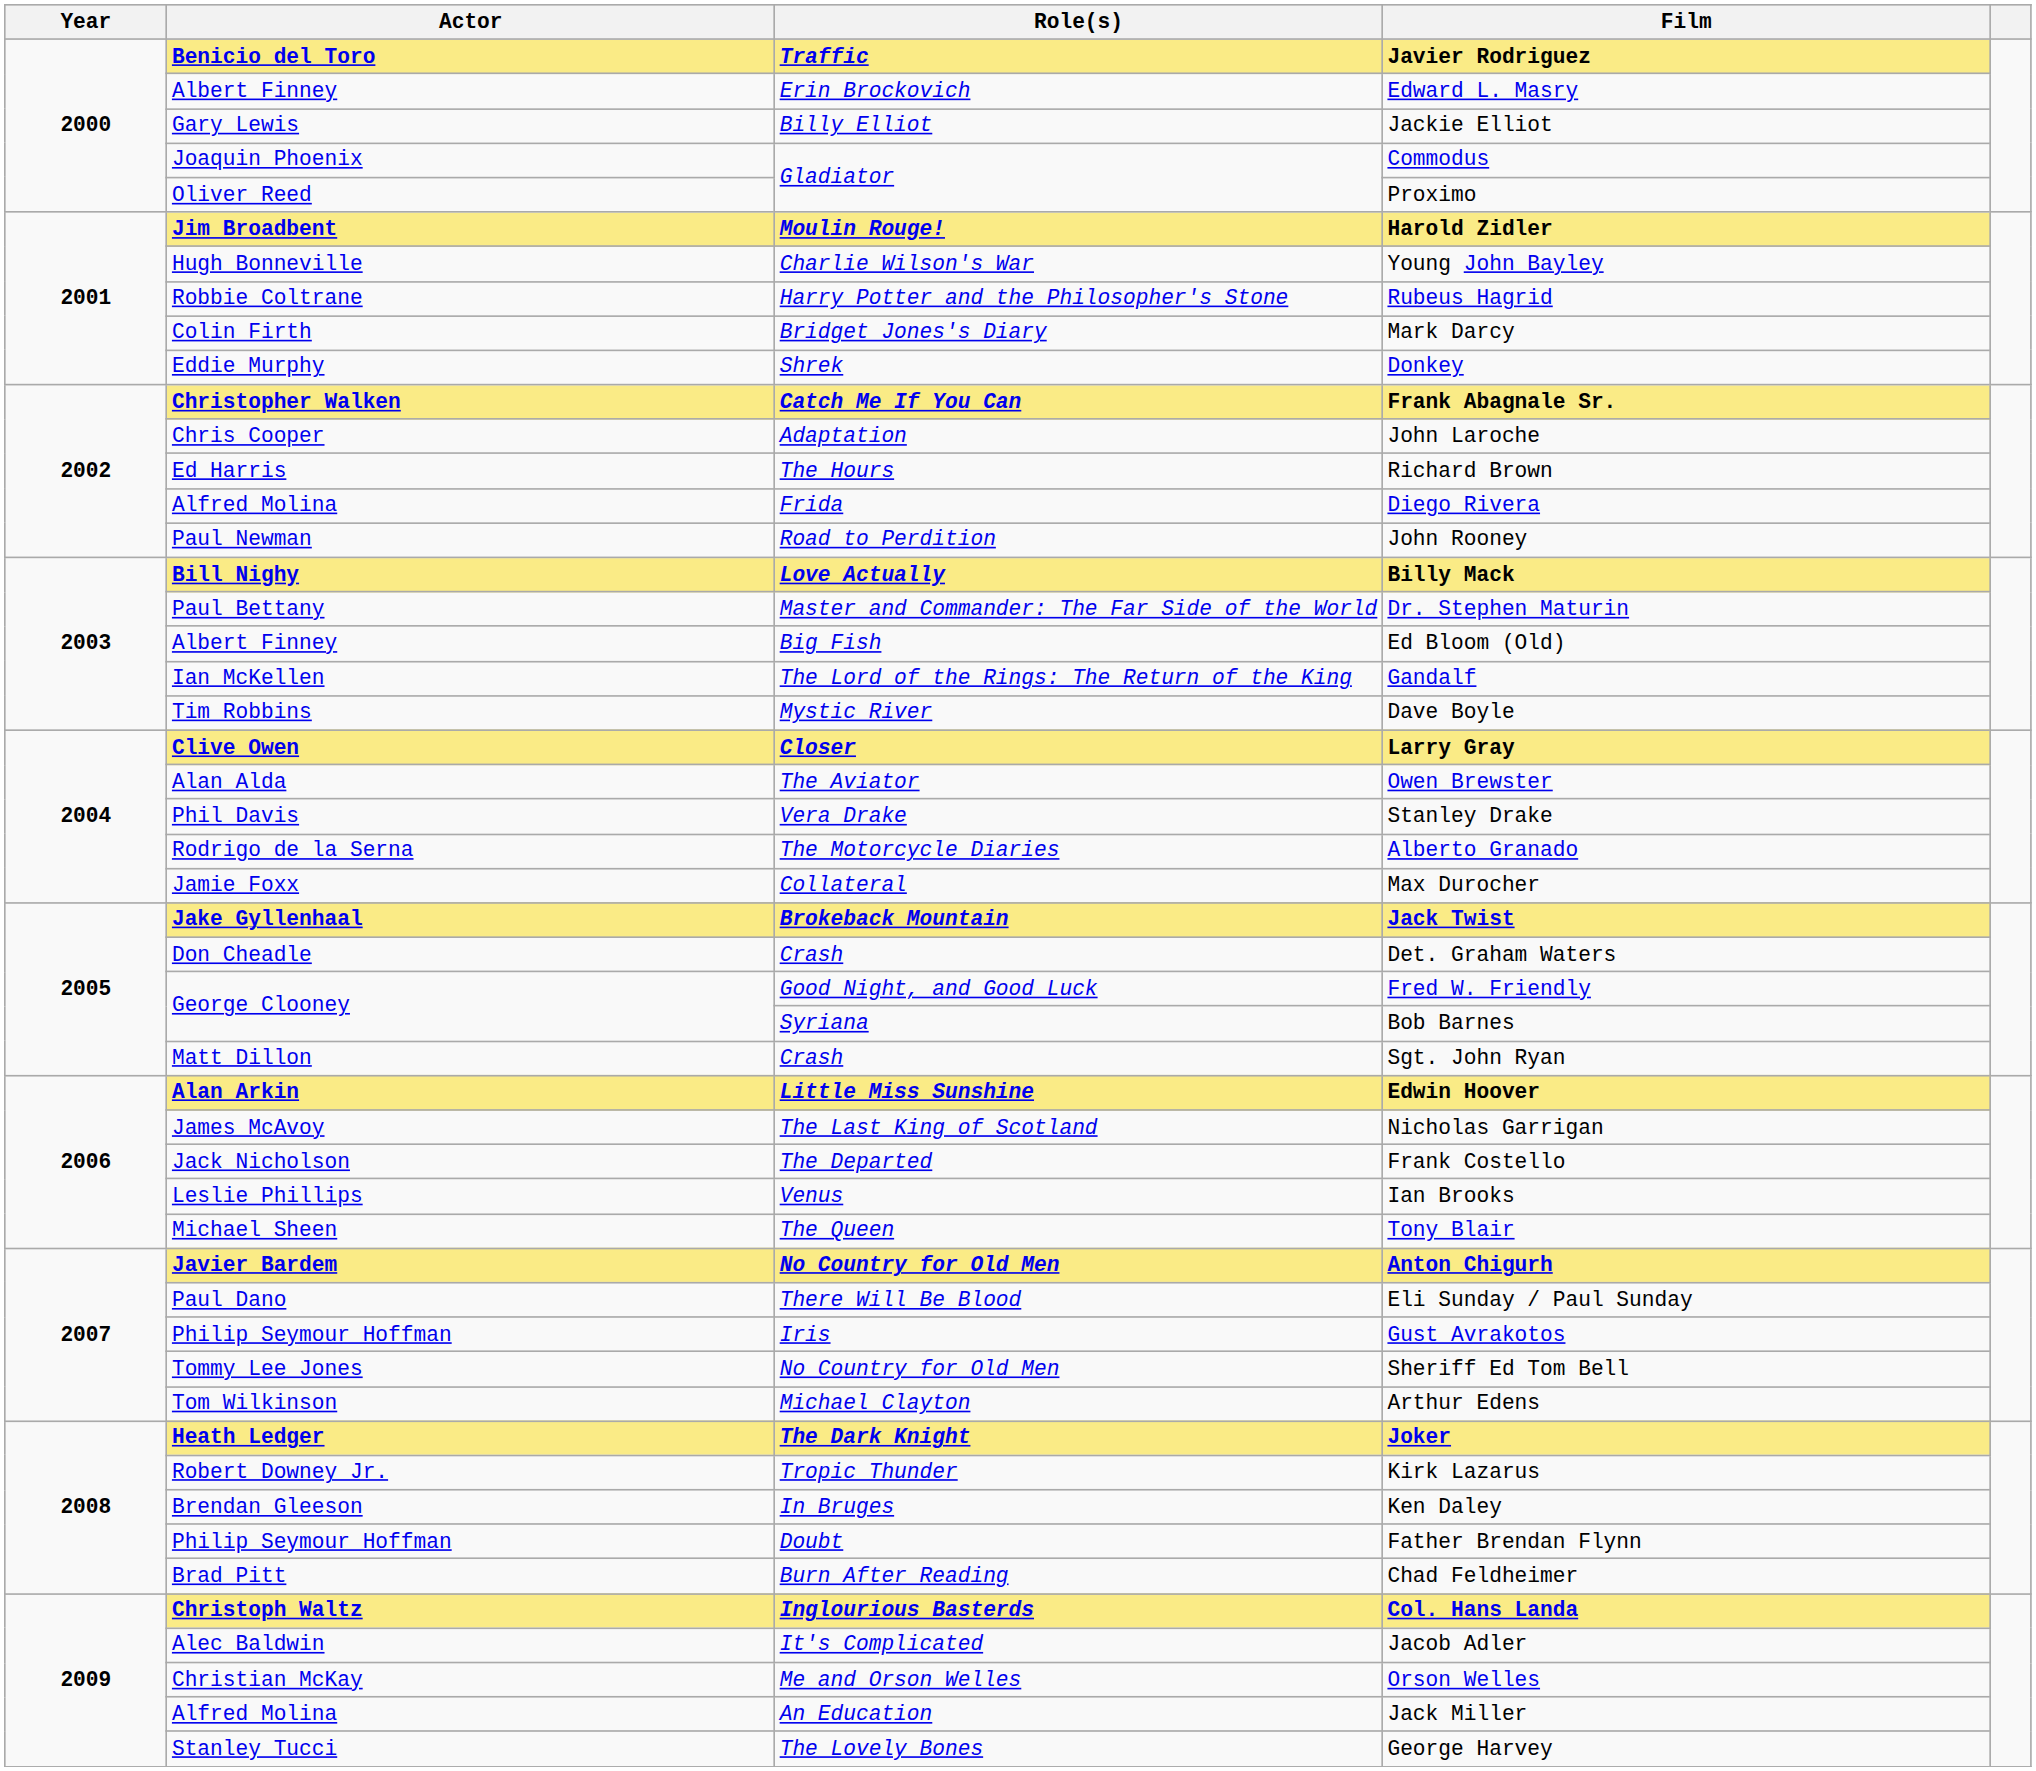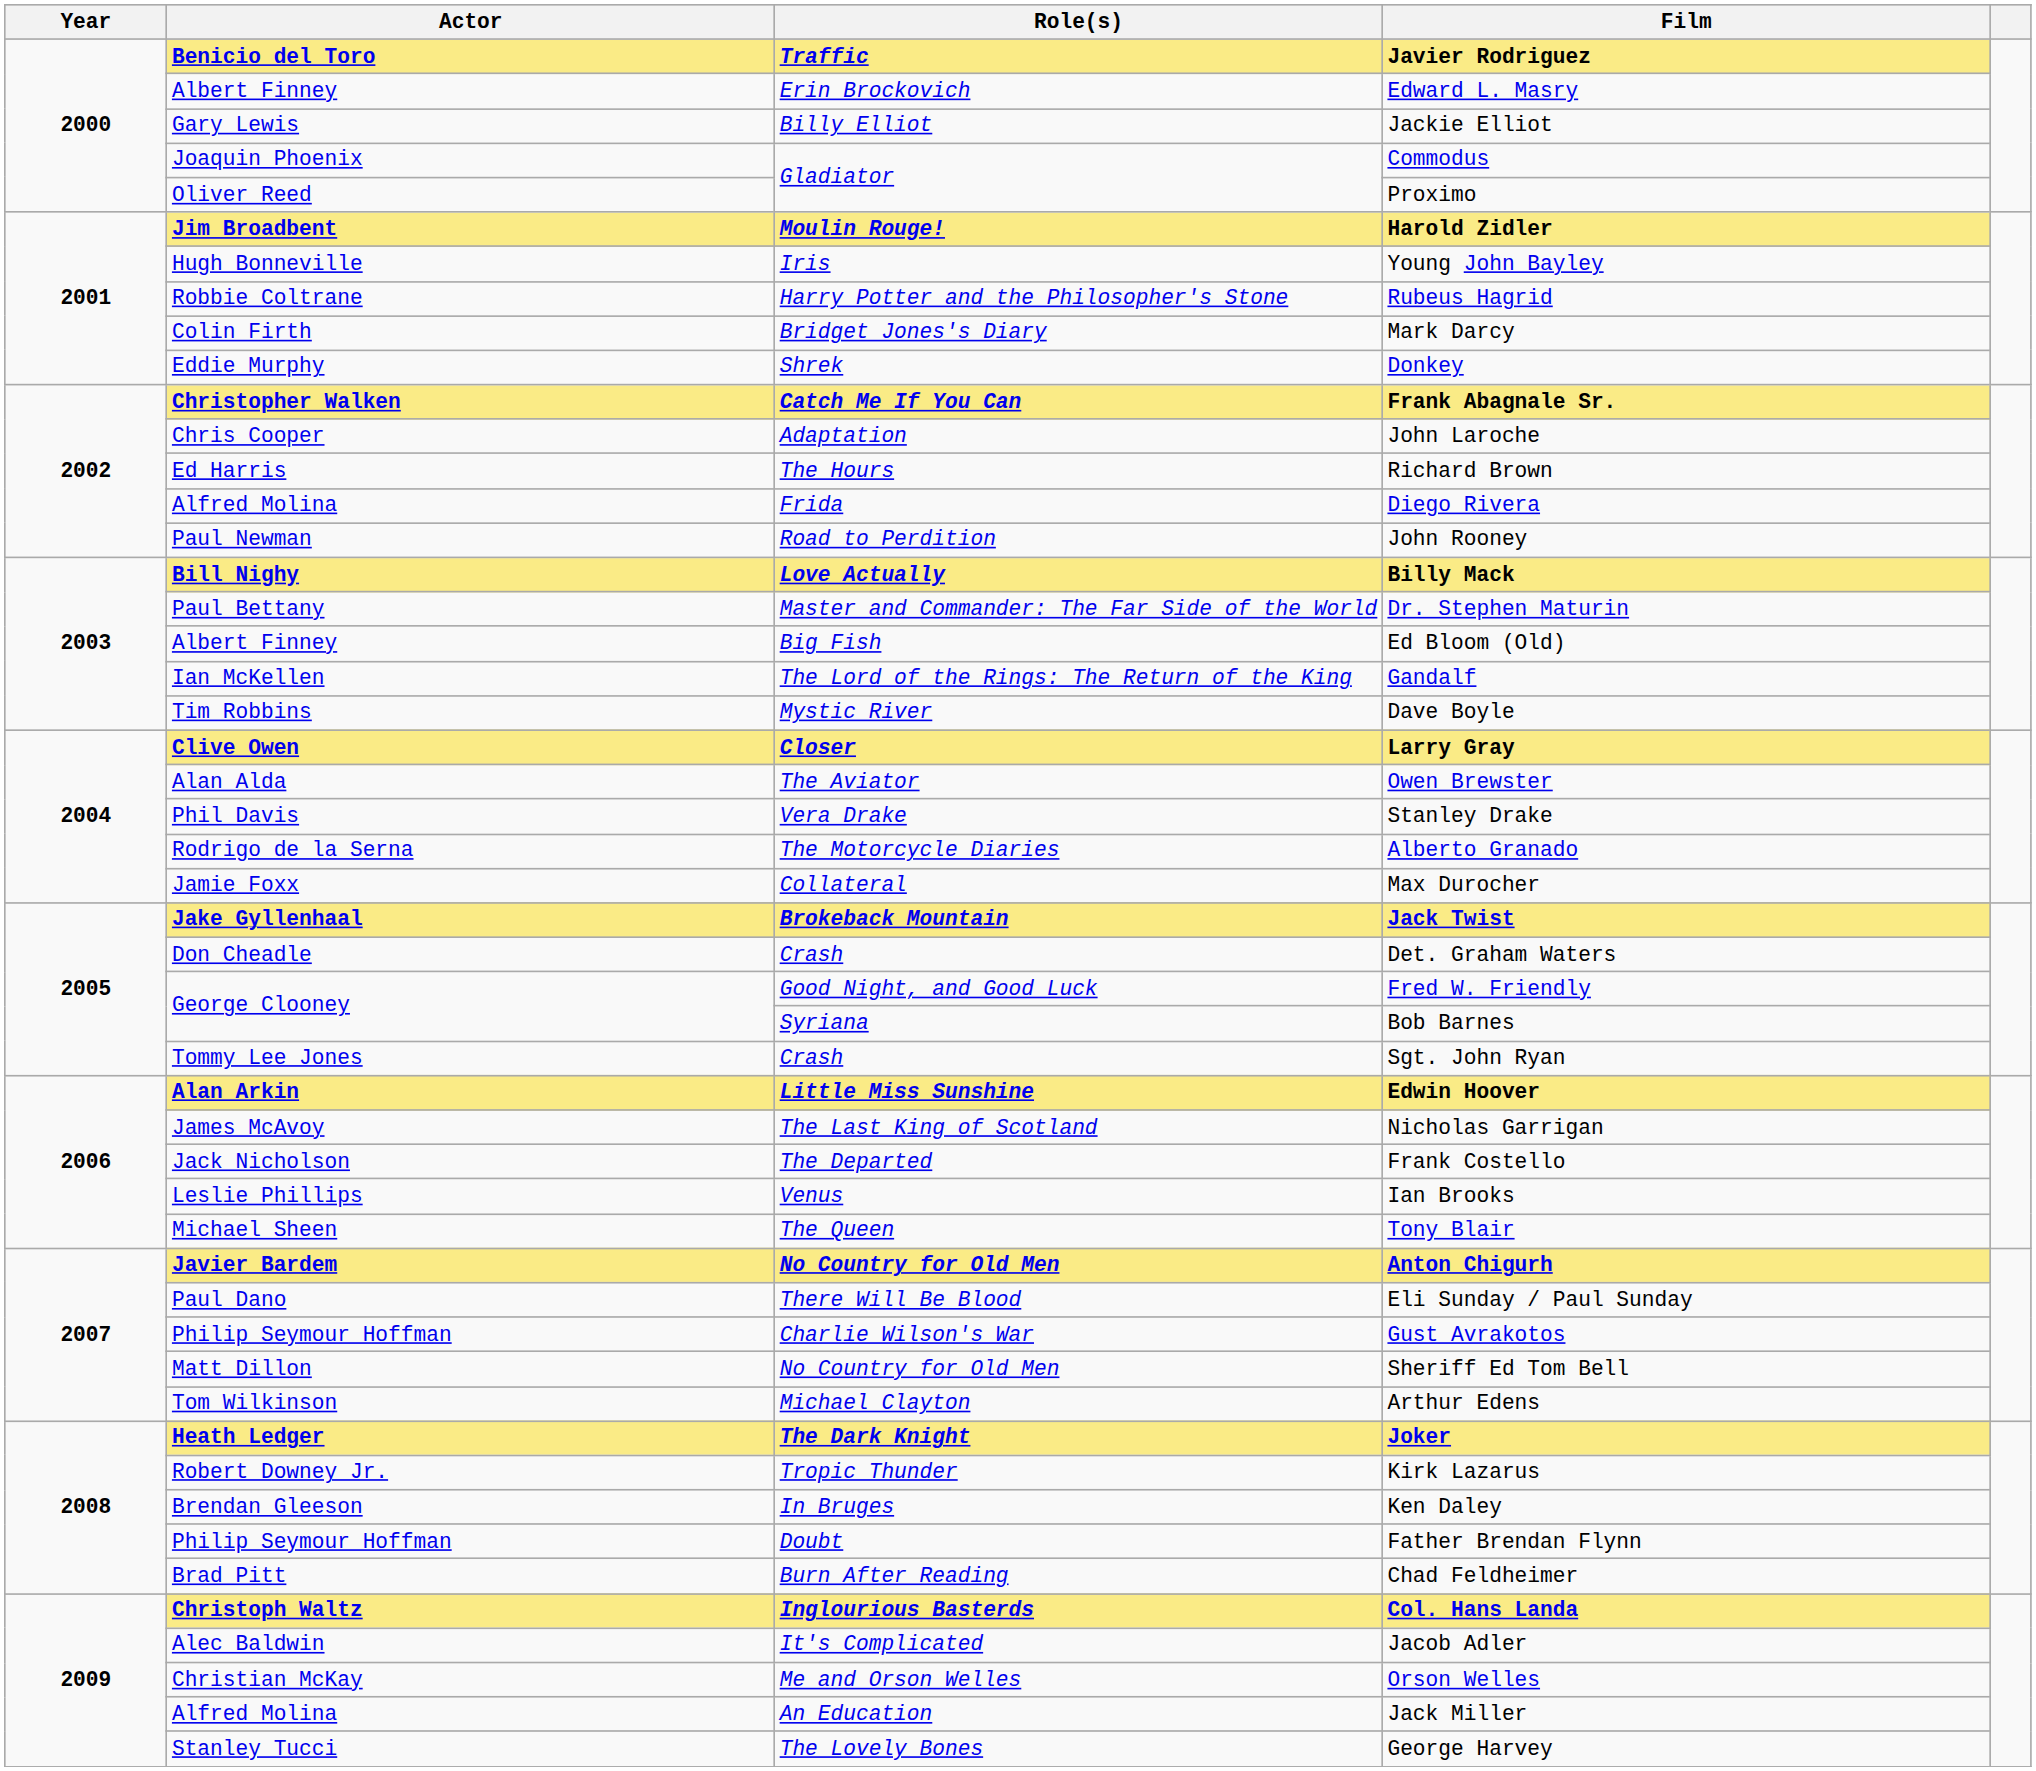Young John Bayley | Role(s): Charlie Wilson's War -> Iris
Sgt. John Ryan | Actor: Matt Dillon -> Tommy Lee Jones
Gust Avrakotos | Role(s): Iris -> Charlie Wilson's War
Sheriff Ed Tom Bell | Actor: Tommy Lee Jones -> Matt Dillon
